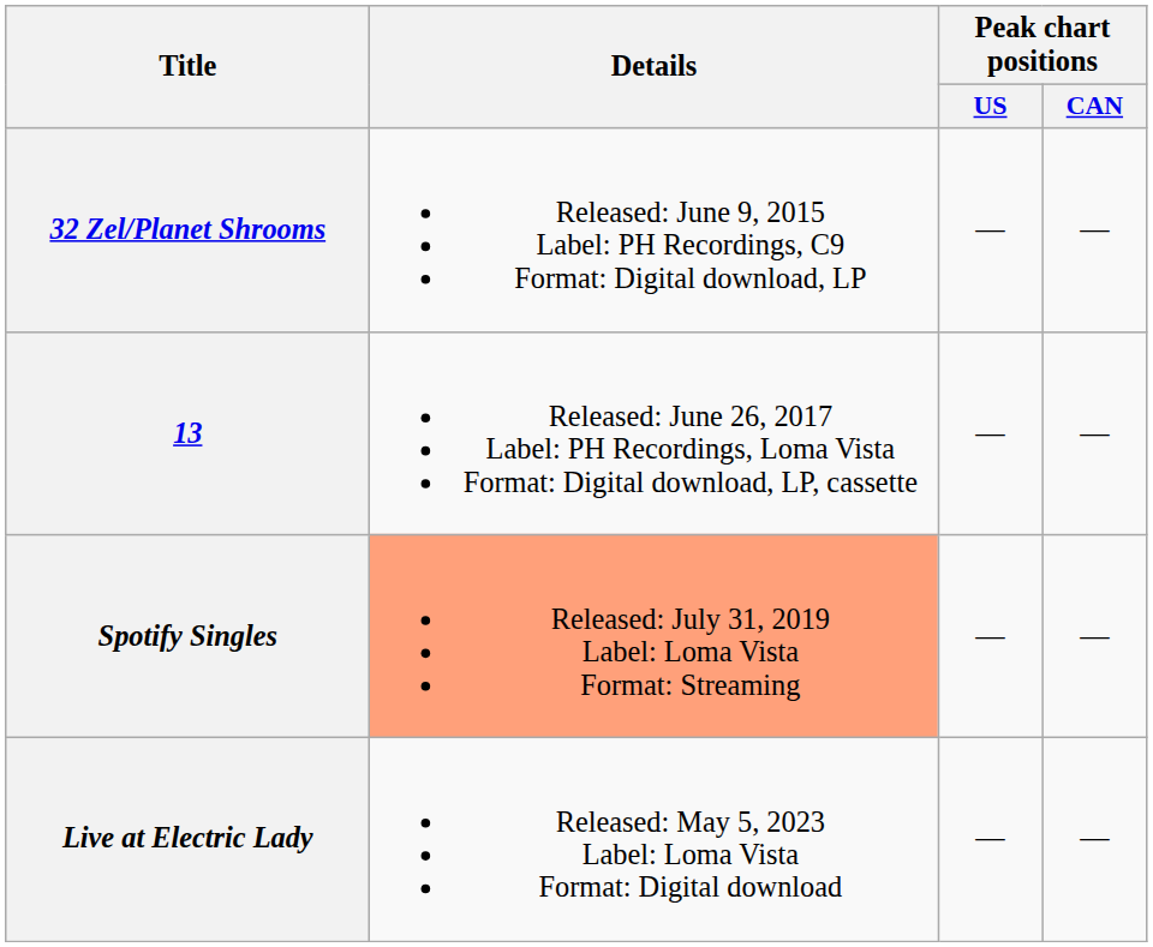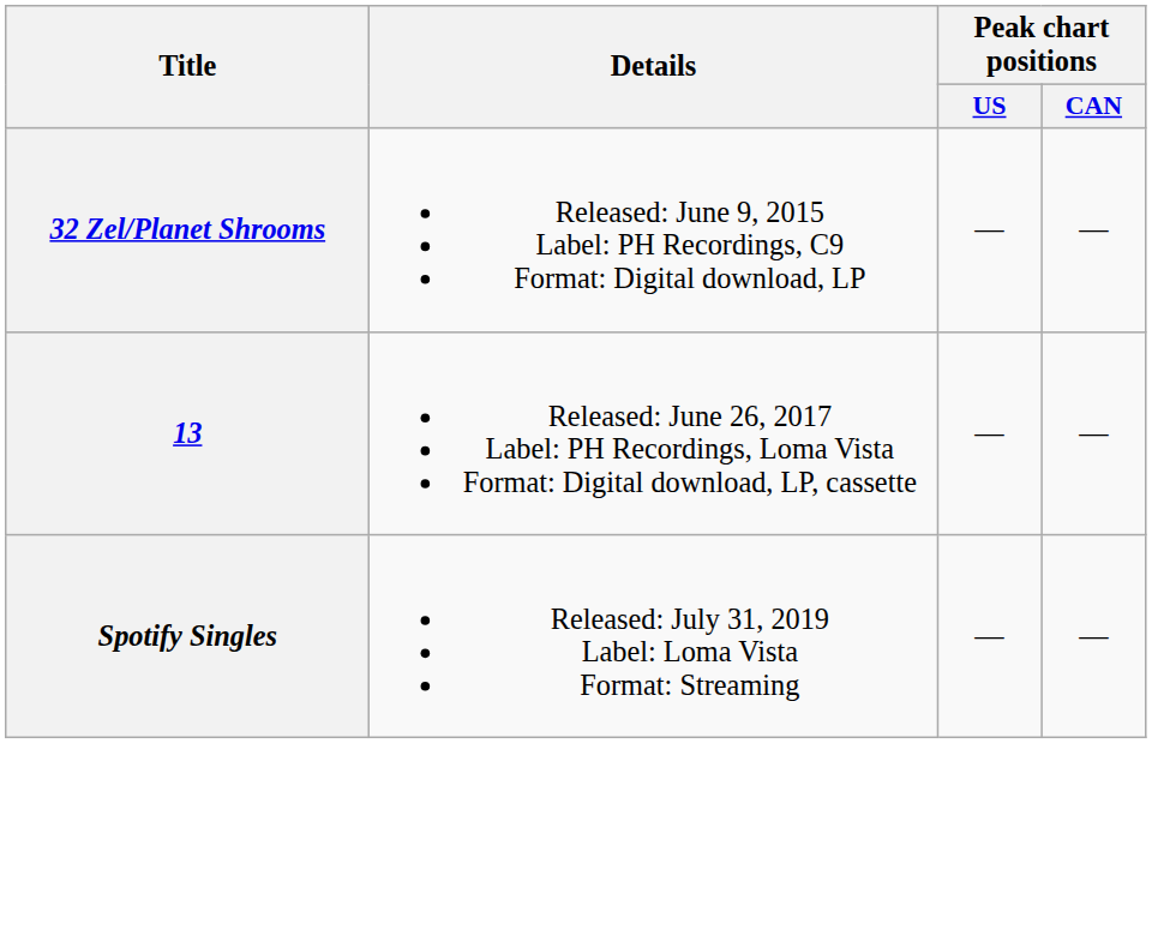Spotify Singles | Details: lightsalmon background -> no background
- row: Live at Electric Lady | Released: May 5, 2023 Label: Loma Vista Format: Digital download | — | —
